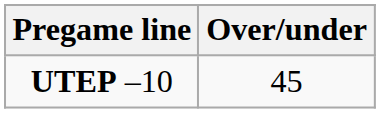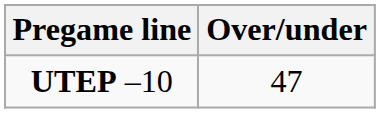UTEP –10 | Over/under: 45 -> 47
